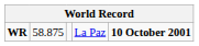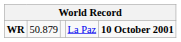WR | column 2: 58.875 -> 50.879
